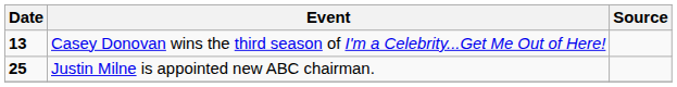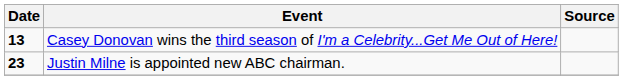Justin Milne is appointed new ABC chairman. | Date: 25 -> 23
